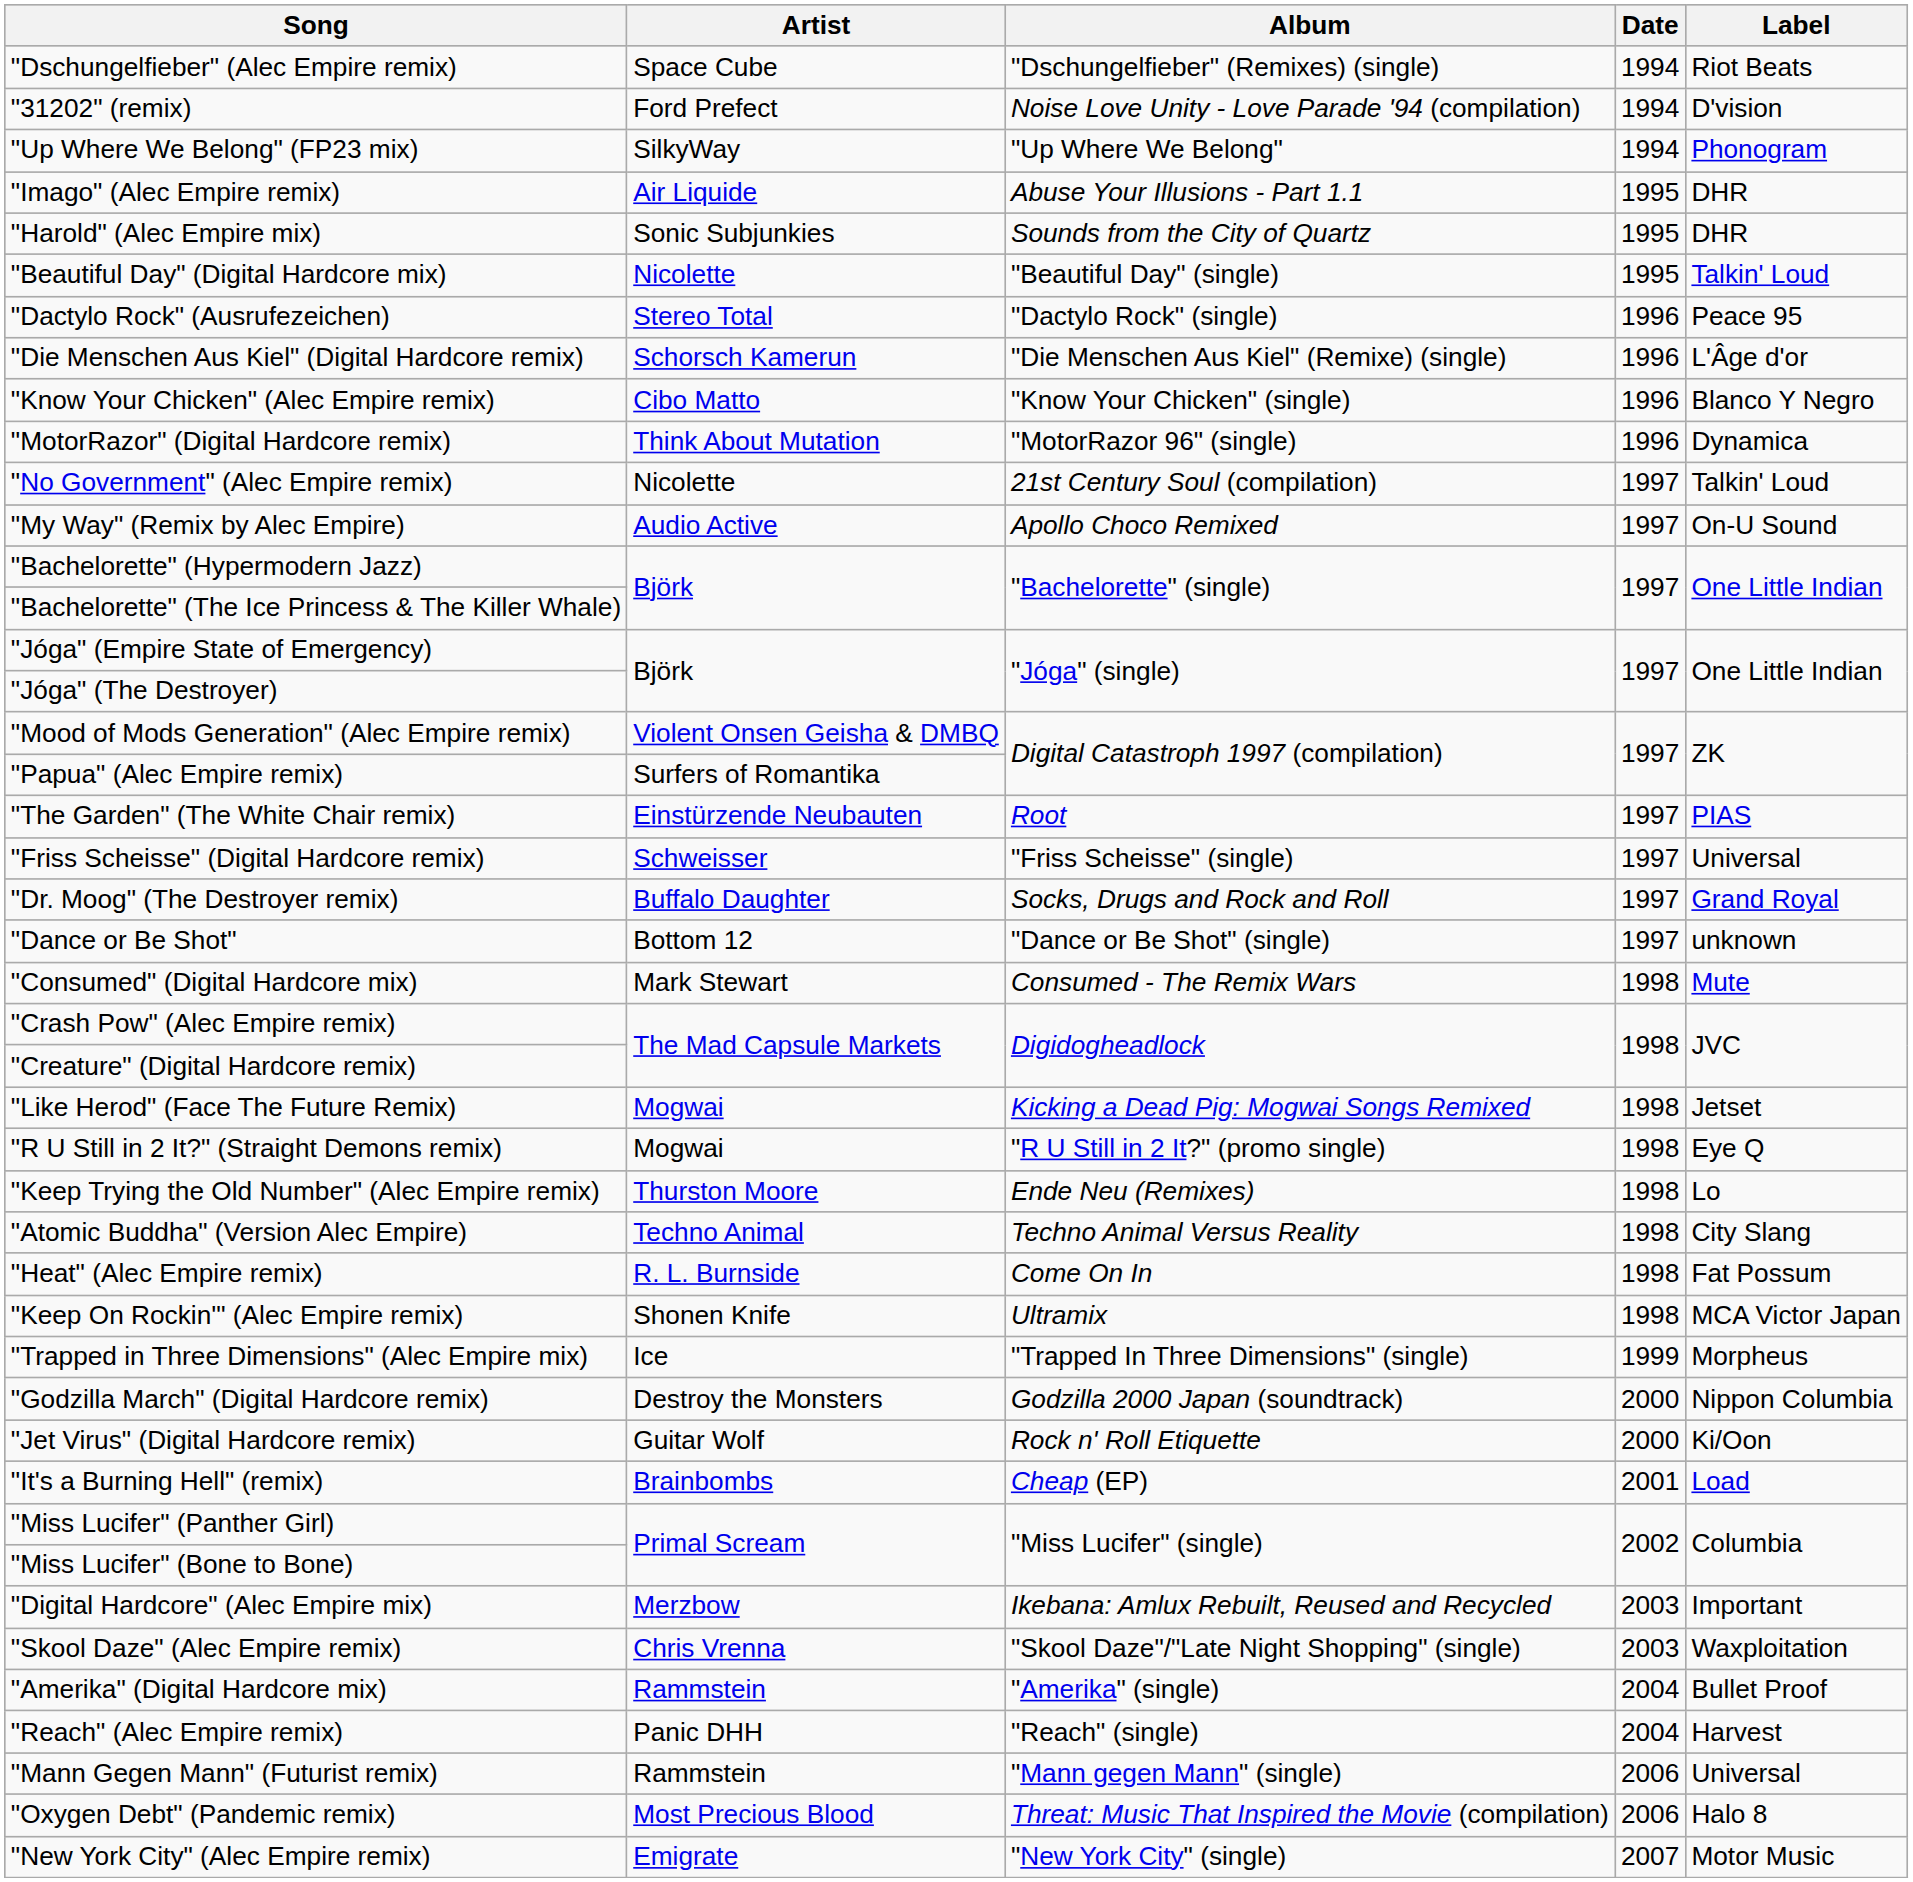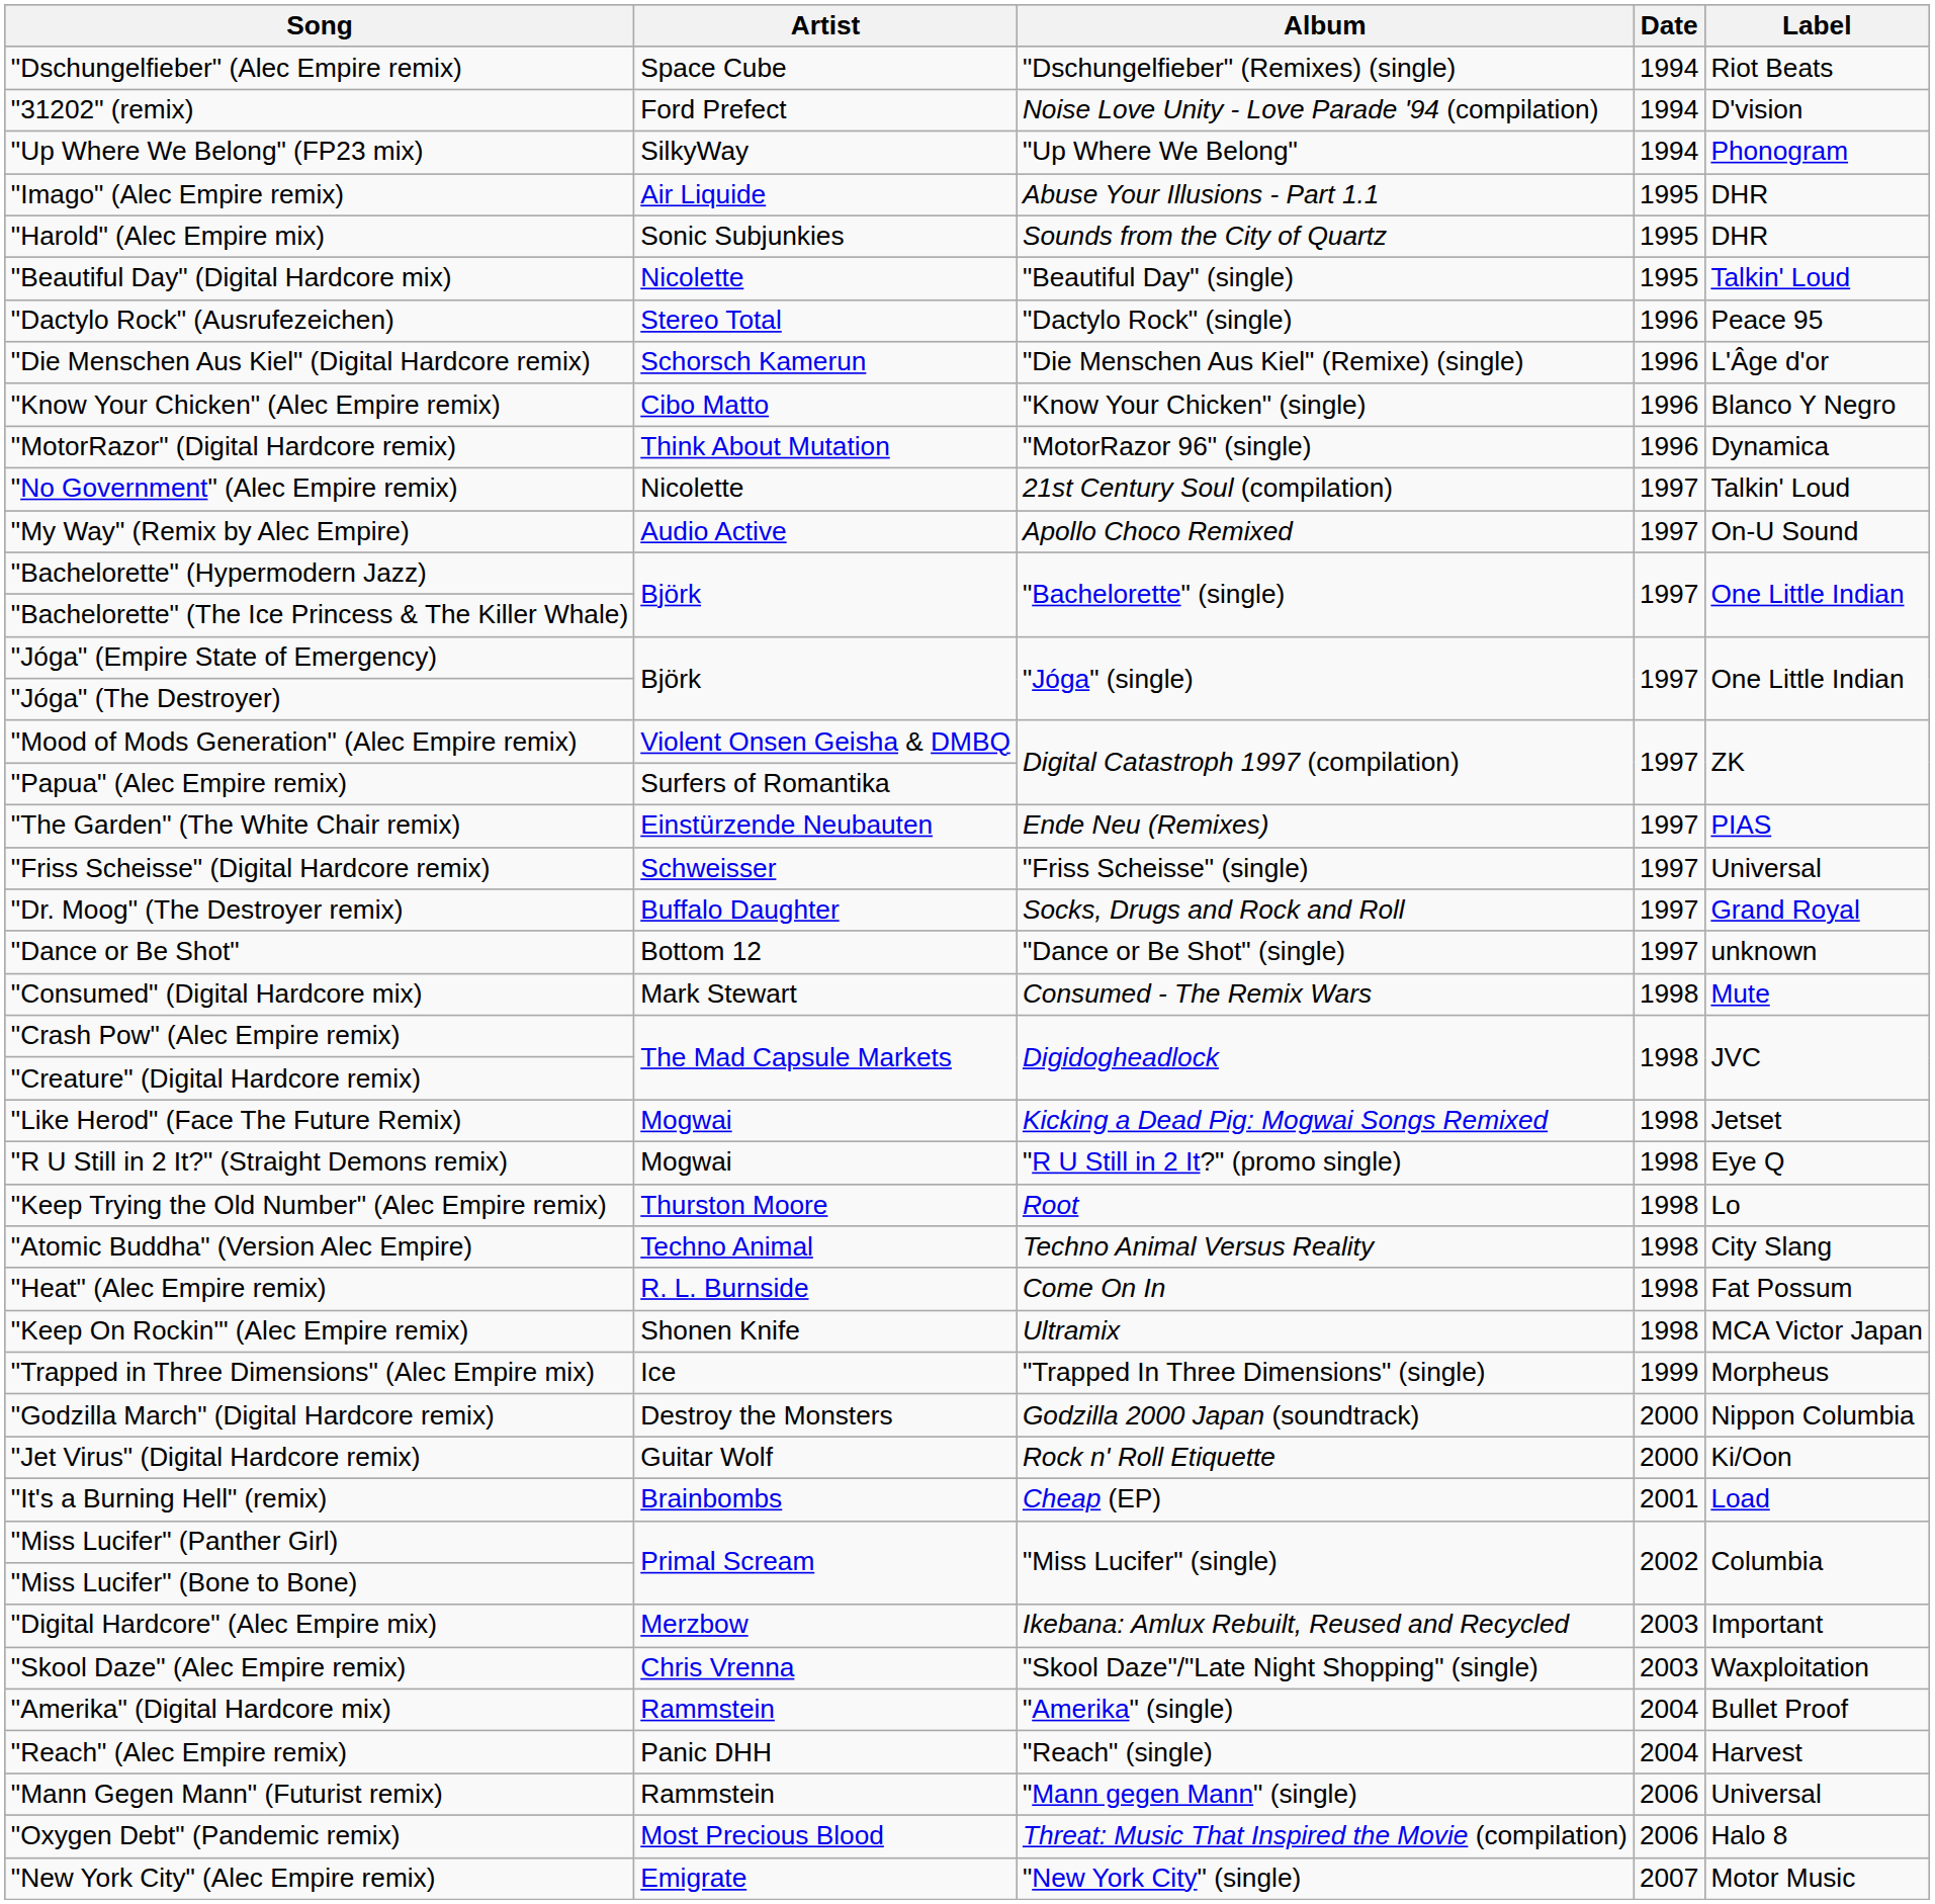"The Garden" (The White Chair remix) | Album: Root -> Ende Neu (Remixes)
"Keep Trying the Old Number" (Alec Empire remix) | Album: Ende Neu (Remixes) -> Root
